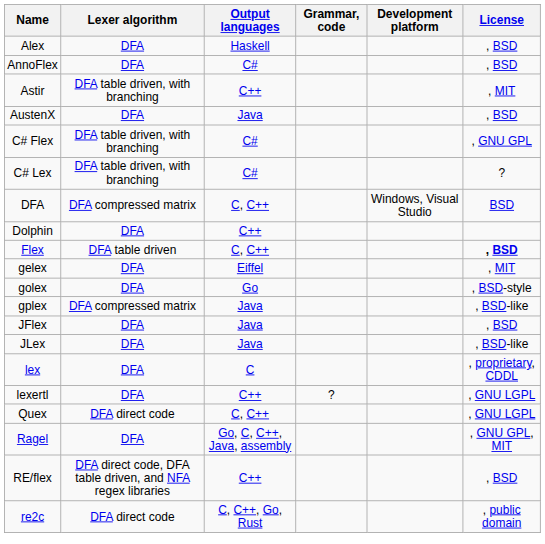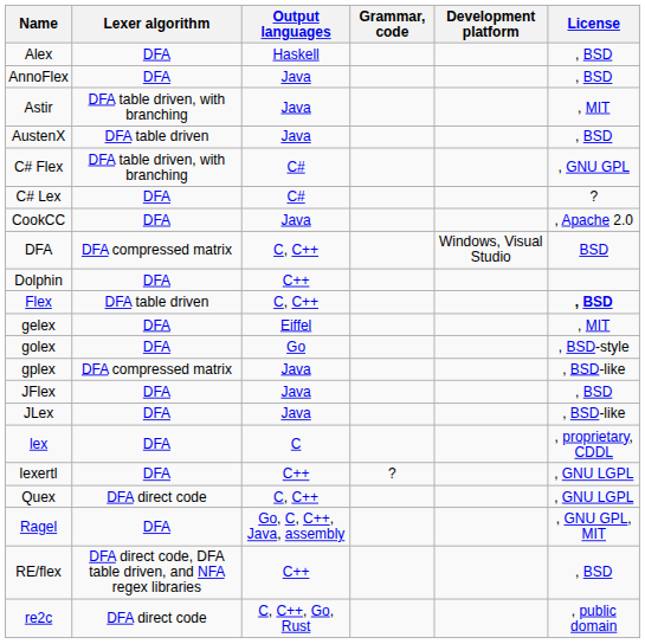AnnoFlex | Output languages: C# -> Java
Astir | Output languages: C++ -> Java
AustenX | Lexer algorithm: DFA -> DFA table driven
C# Lex | Lexer algorithm: DFA table driven, with branching -> DFA
+ row: CookCC | DFA | Java | , Apache 2.0
